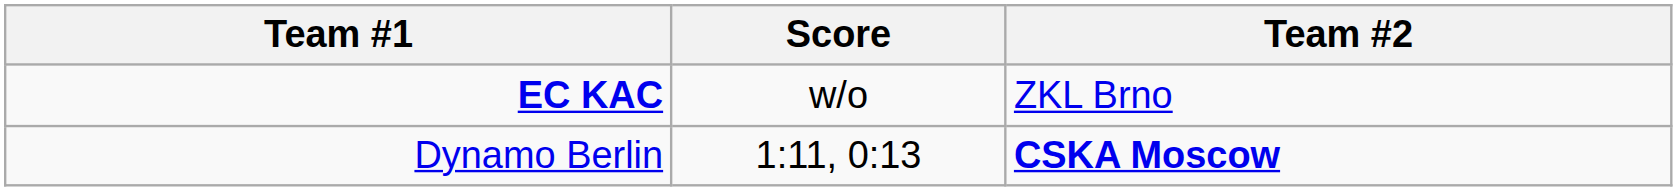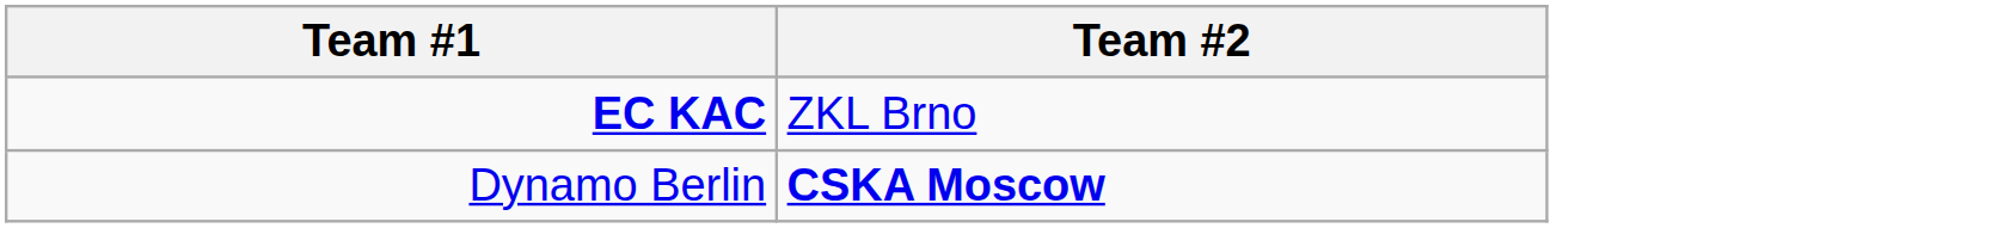- column: Score | w/o | 1:11, 0:13
